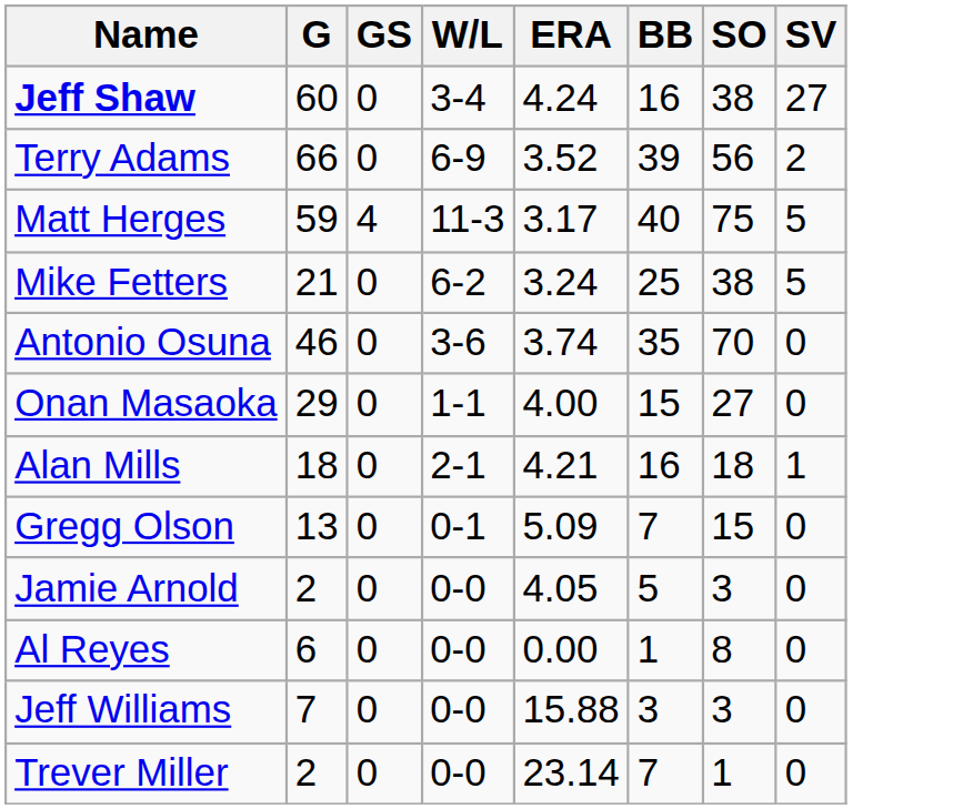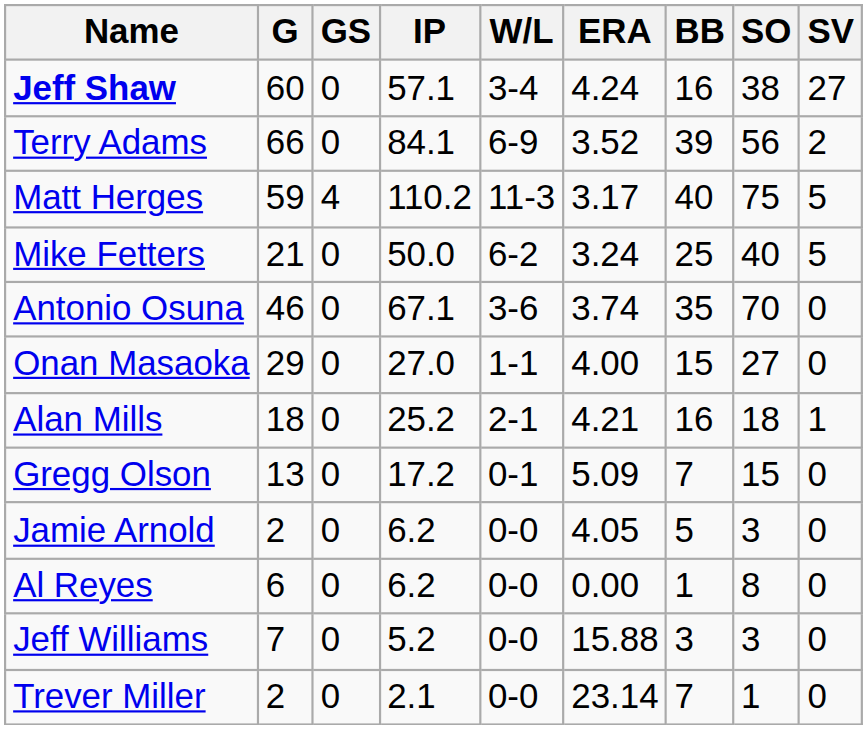+ column: IP | 57.1 | 84.1 | 110.2 | 50.0 | 67.1 | 27.0 | 25.2 | 17.2 | 6.2 | 6.2 | 5.2 | 2.1
Mike Fetters | SO: 38 -> 40
